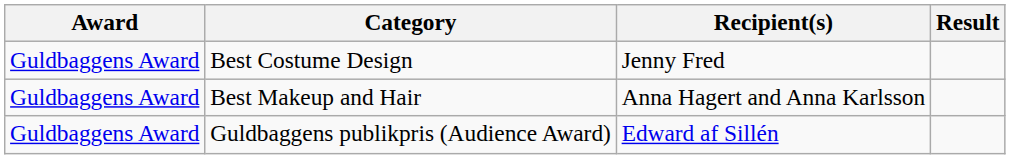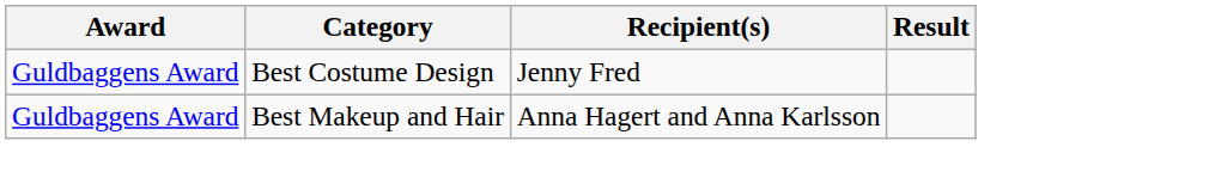- row: Guldbaggens Award | Guldbaggens publikpris (Audience Award) | Edward af Sillén
